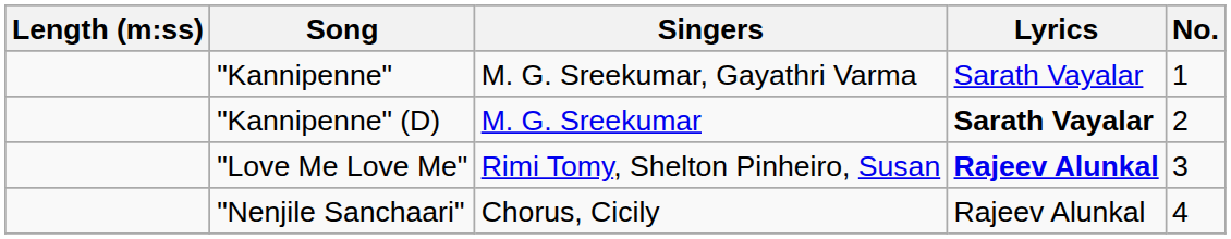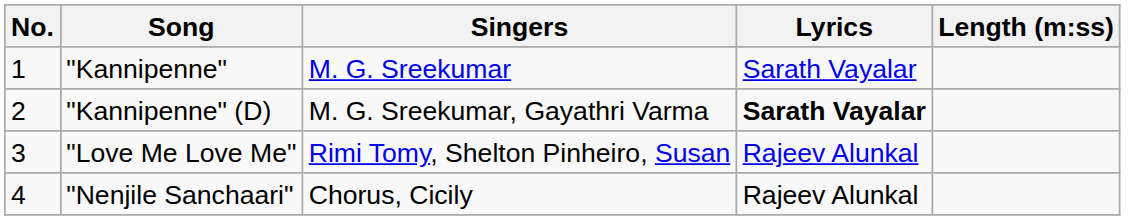columns swapped: No. <-> Length (m:ss)
"Kannipenne" | Singers: M. G. Sreekumar, Gayathri Varma -> M. G. Sreekumar
"Kannipenne" (D) | Singers: M. G. Sreekumar -> M. G. Sreekumar, Gayathri Varma
"Love Me Love Me" | Lyrics: bold -> normal
